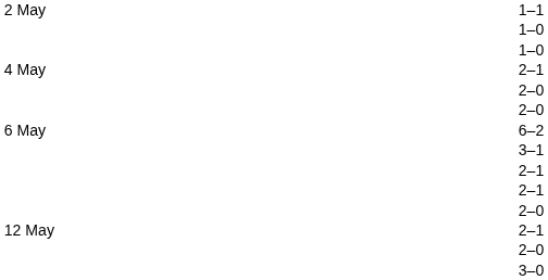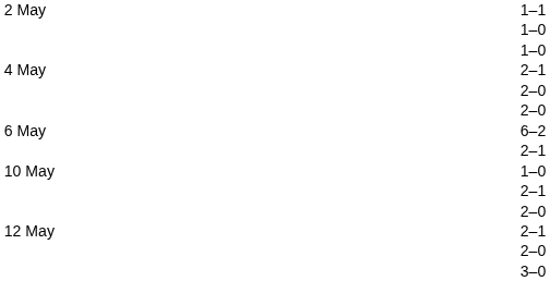- row: 3–1
+ row: 10 May | 1–0
